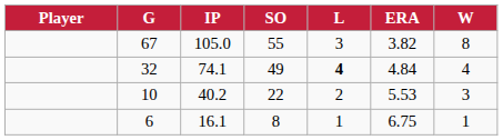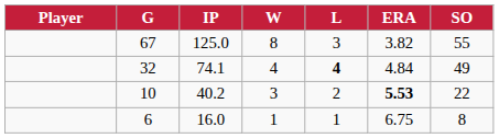columns swapped: W <-> SO
67 | IP: 105.0 -> 125.0
10 | ERA: normal -> bold
6 | IP: 16.1 -> 16.0
